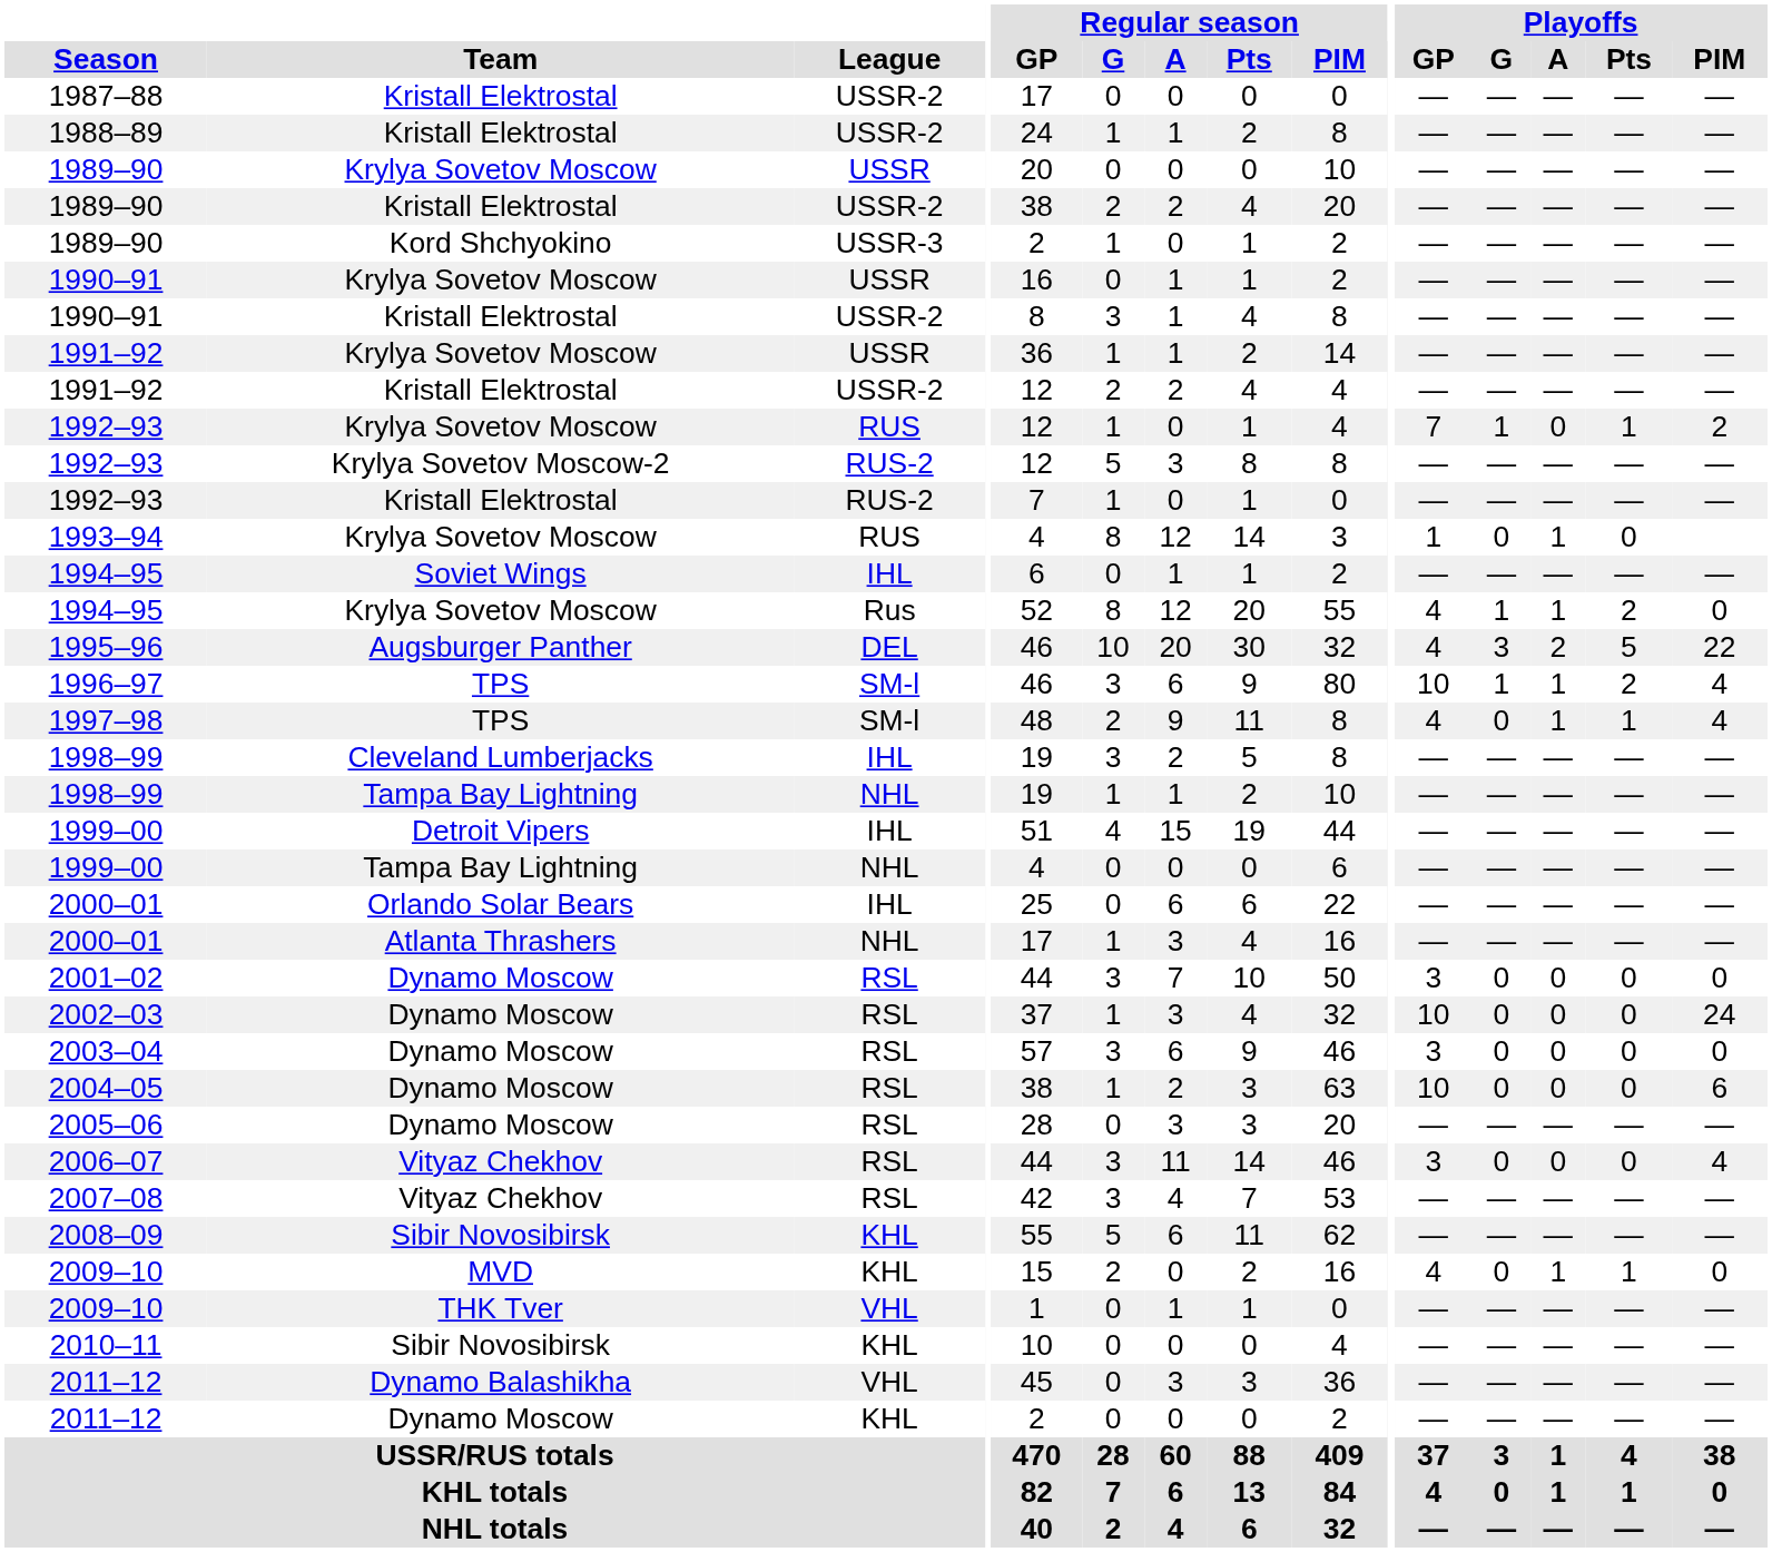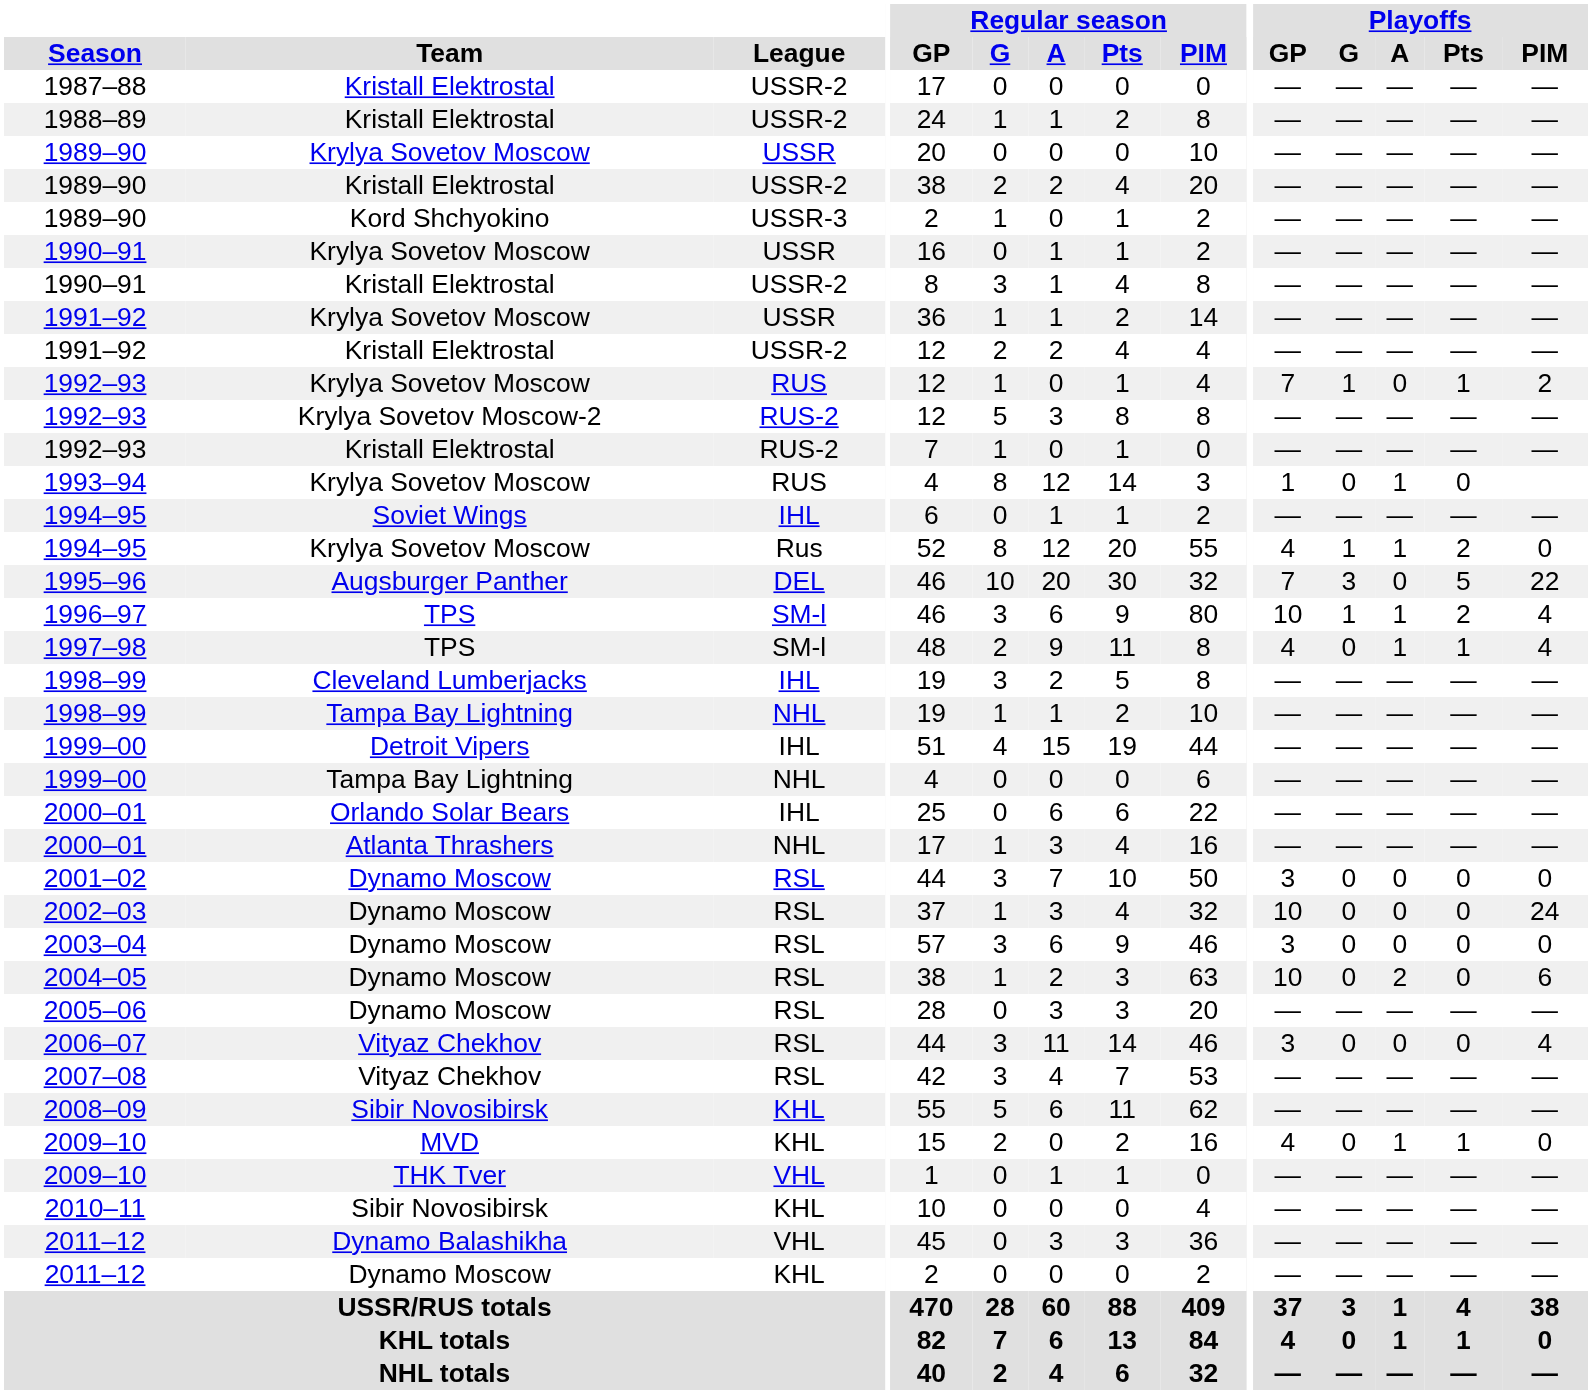1995–96 | Playoffs / GP: 4 -> 7
1995–96 | Playoffs / A: 2 -> 0
2004–05 | Playoffs / A: 0 -> 2
